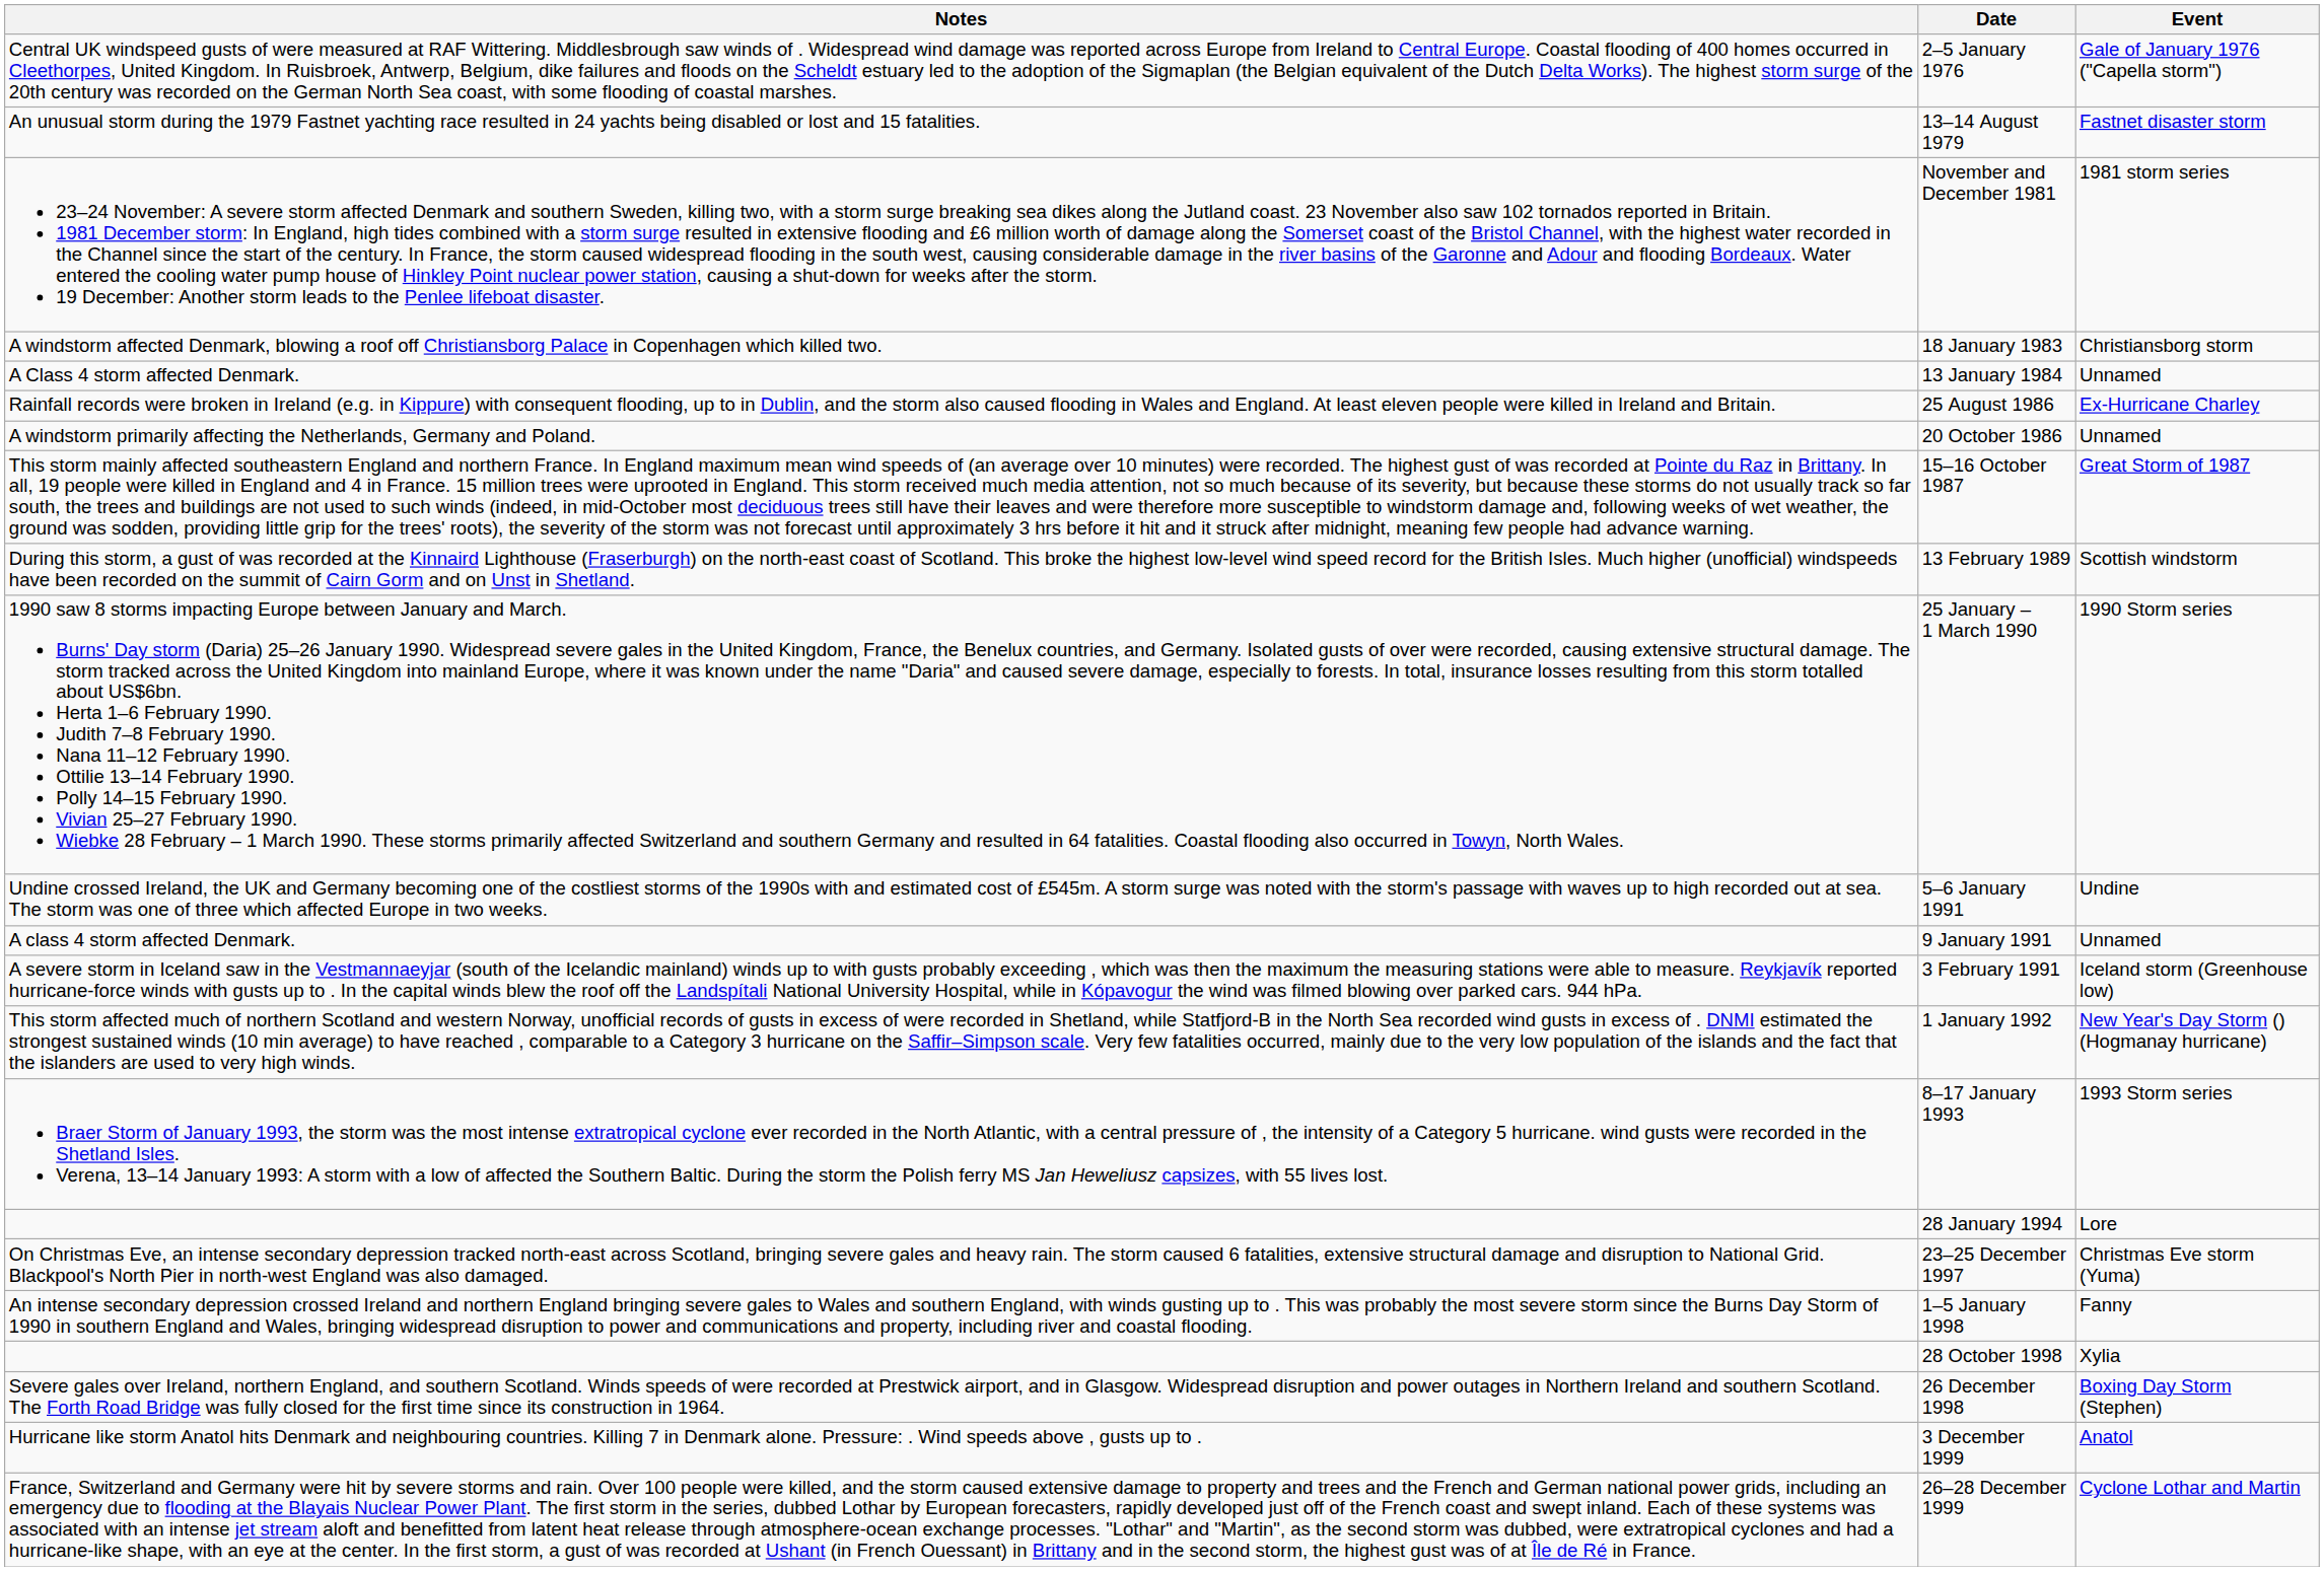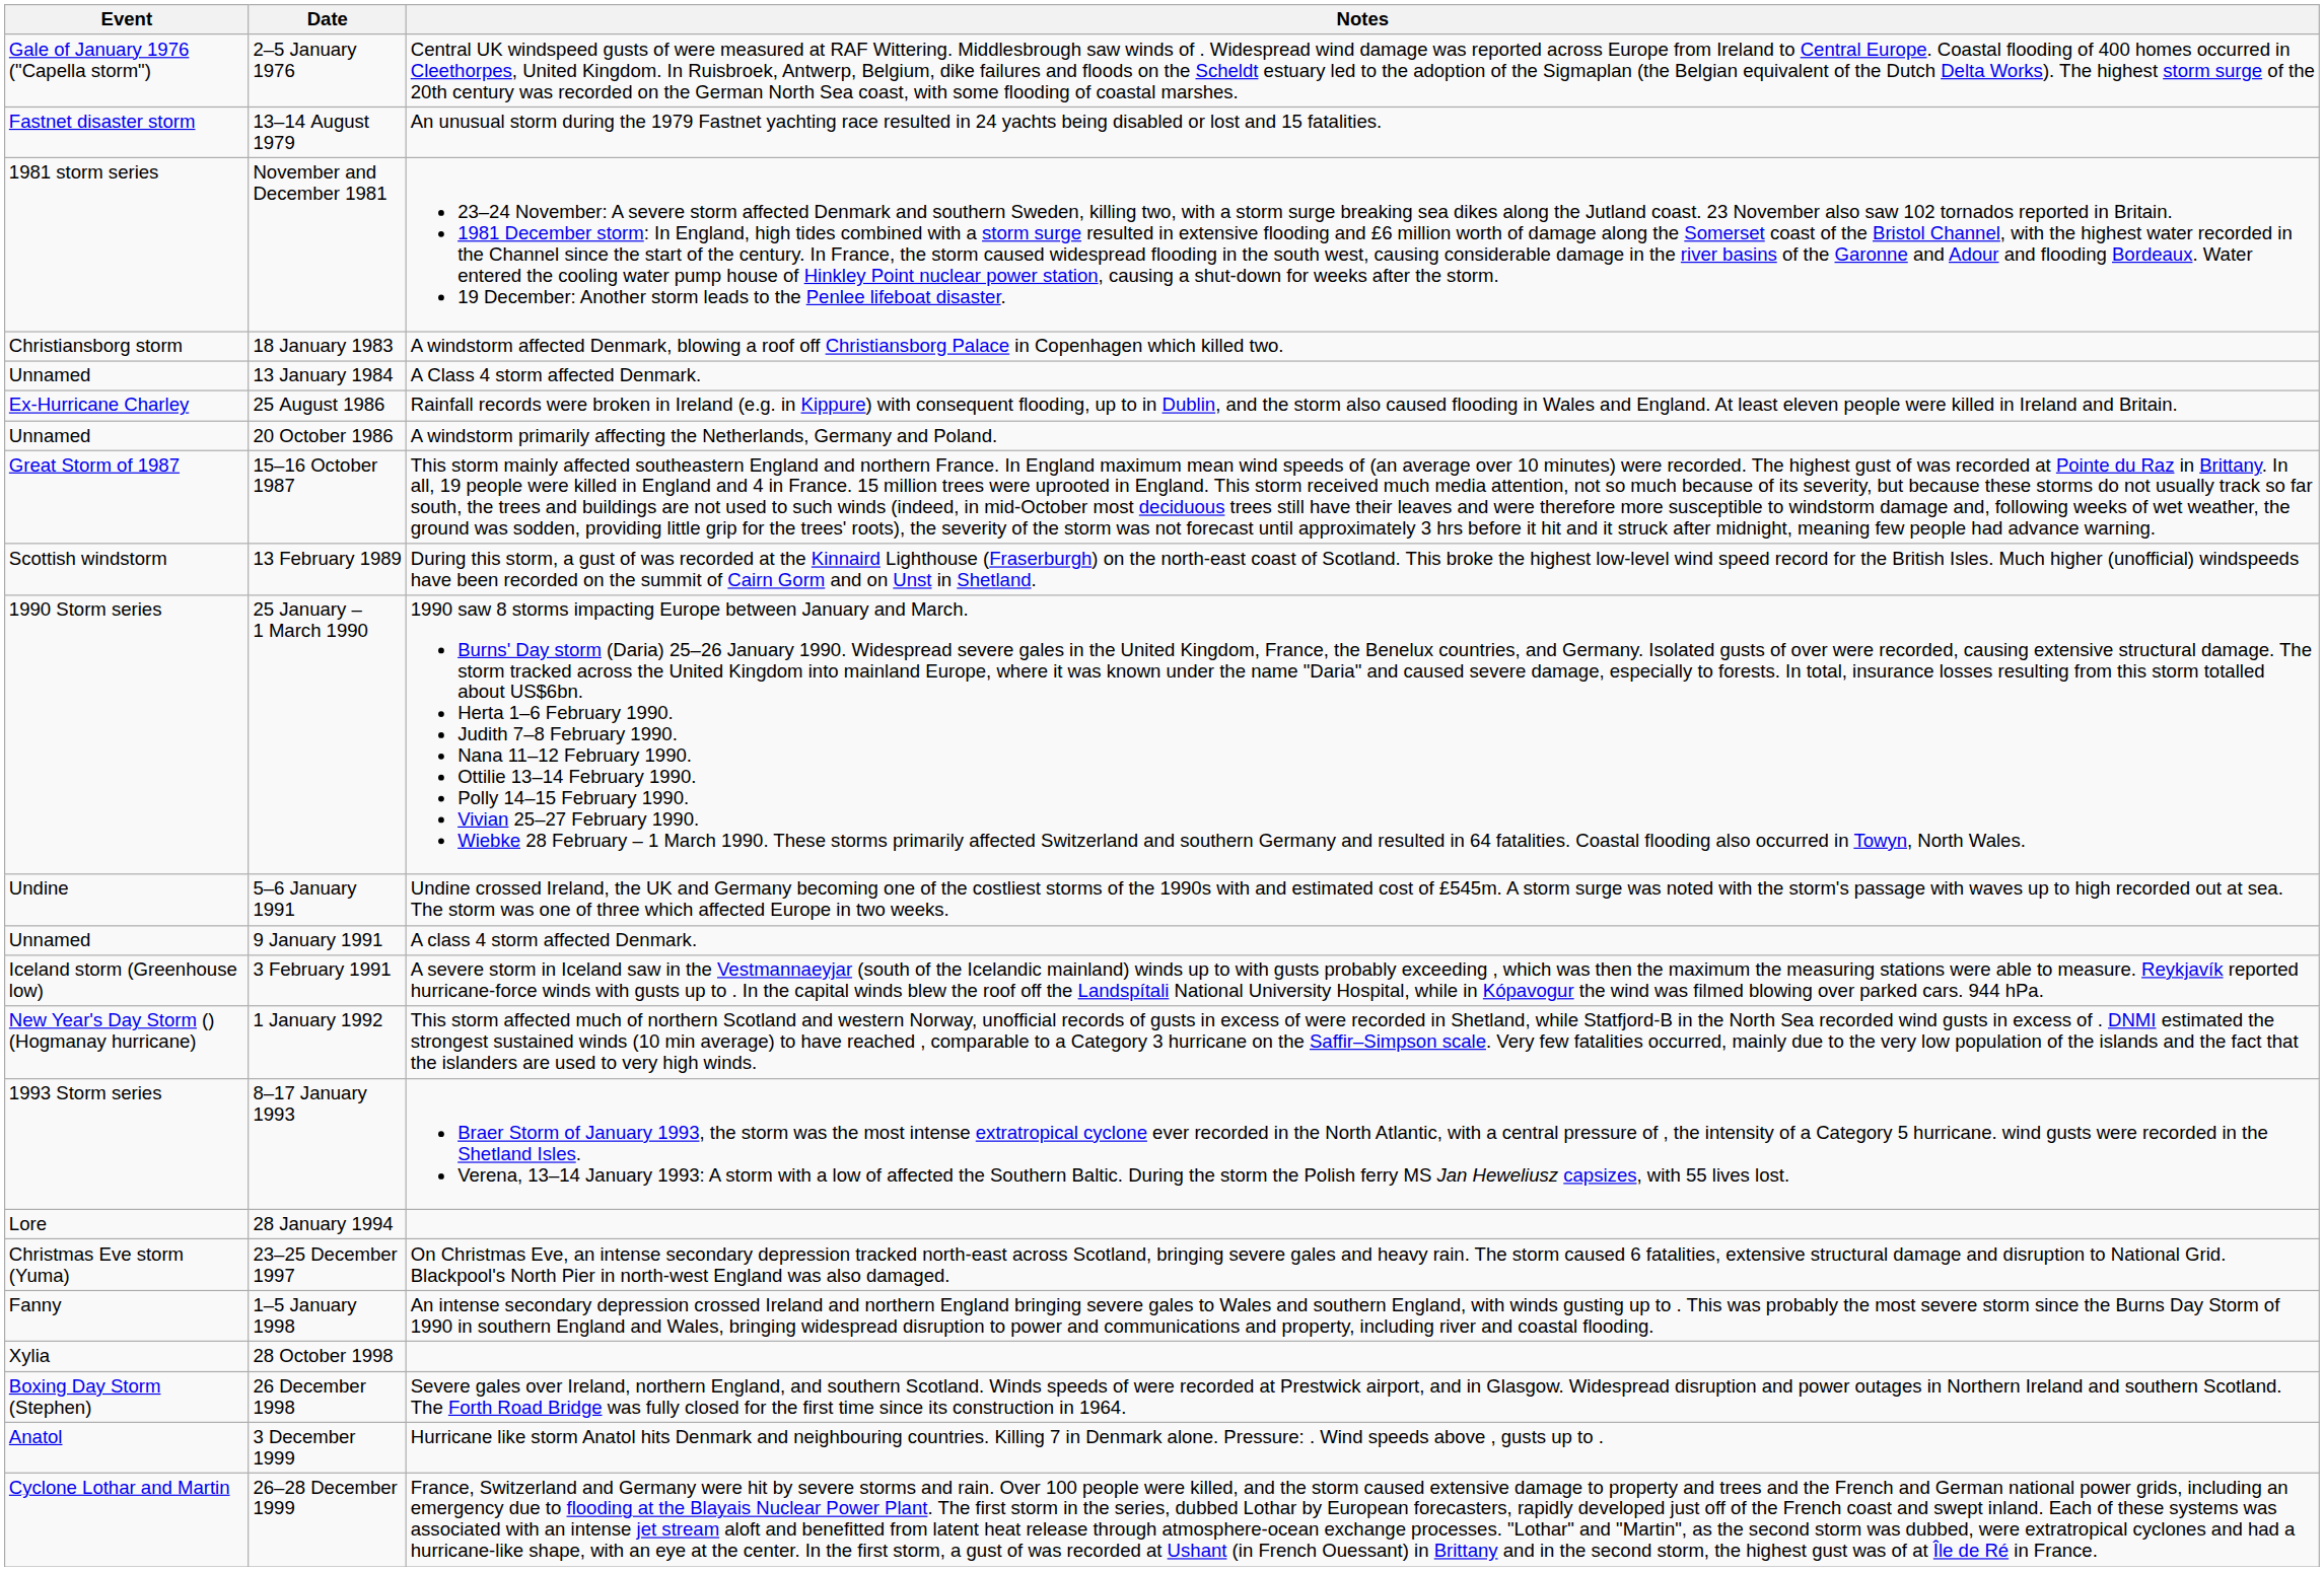columns swapped: Event <-> Notes
